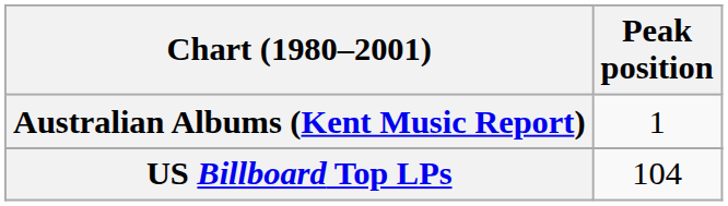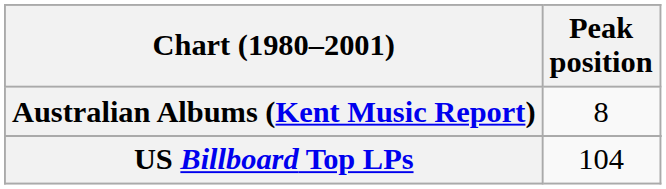Australian Albums (Kent Music Report) | Peak position: 1 -> 8
